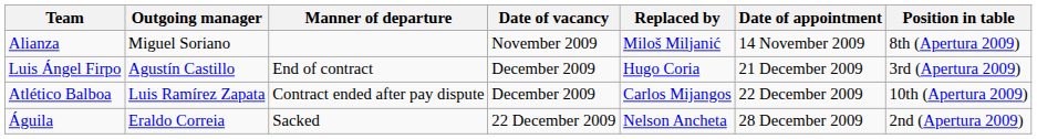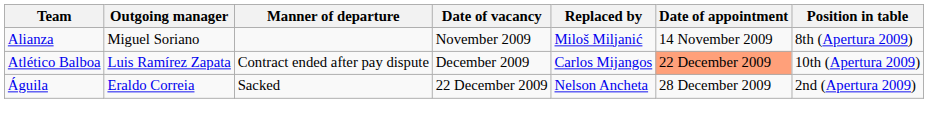- row: Luis Ángel Firpo | Agustín Castillo | End of contract | December 2009 | Hugo Coria | 21 December 2009 | 3rd (Apertura 2009)
Atlético Balboa | Date of appointment: no background -> lightsalmon background
